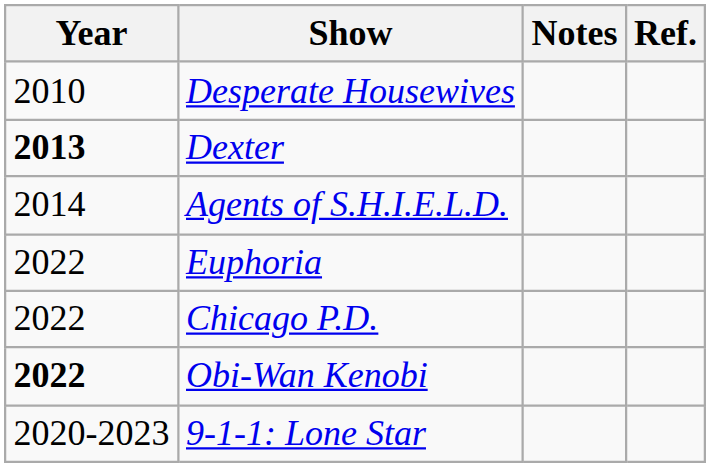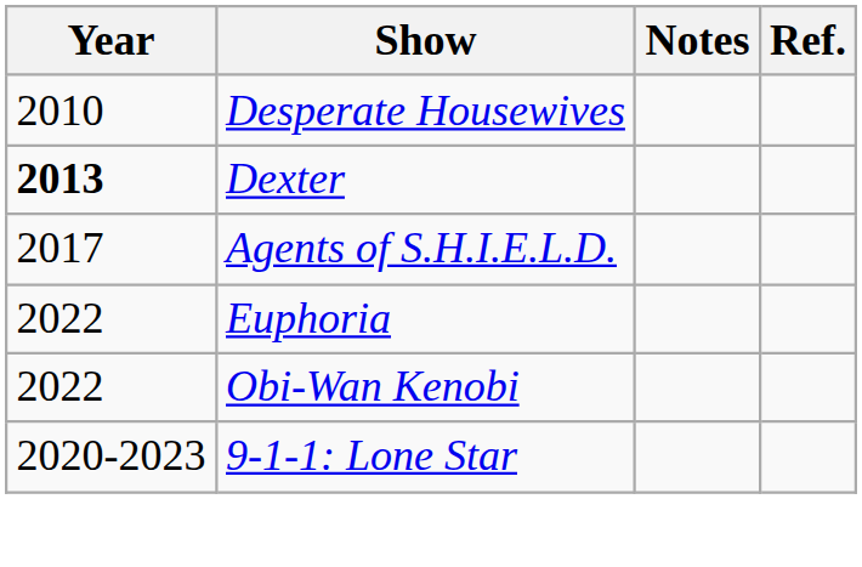Agents of S.H.I.E.L.D. | Year: 2014 -> 2017
- row: 2022 | Chicago P.D.
Obi-Wan Kenobi | Year: bold -> normal
